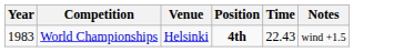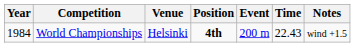+ column: Event | 200 m
World Championships | Year: 1983 -> 1984
